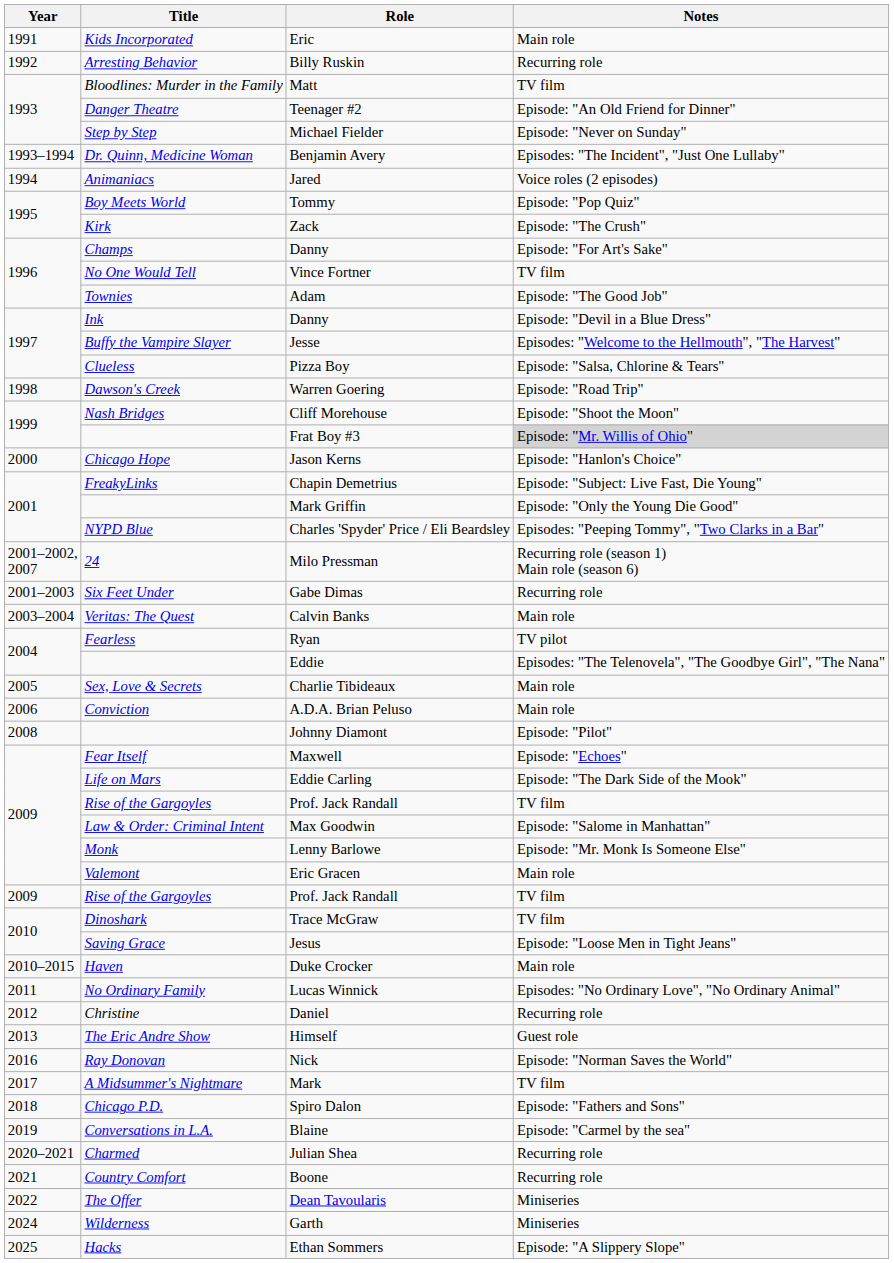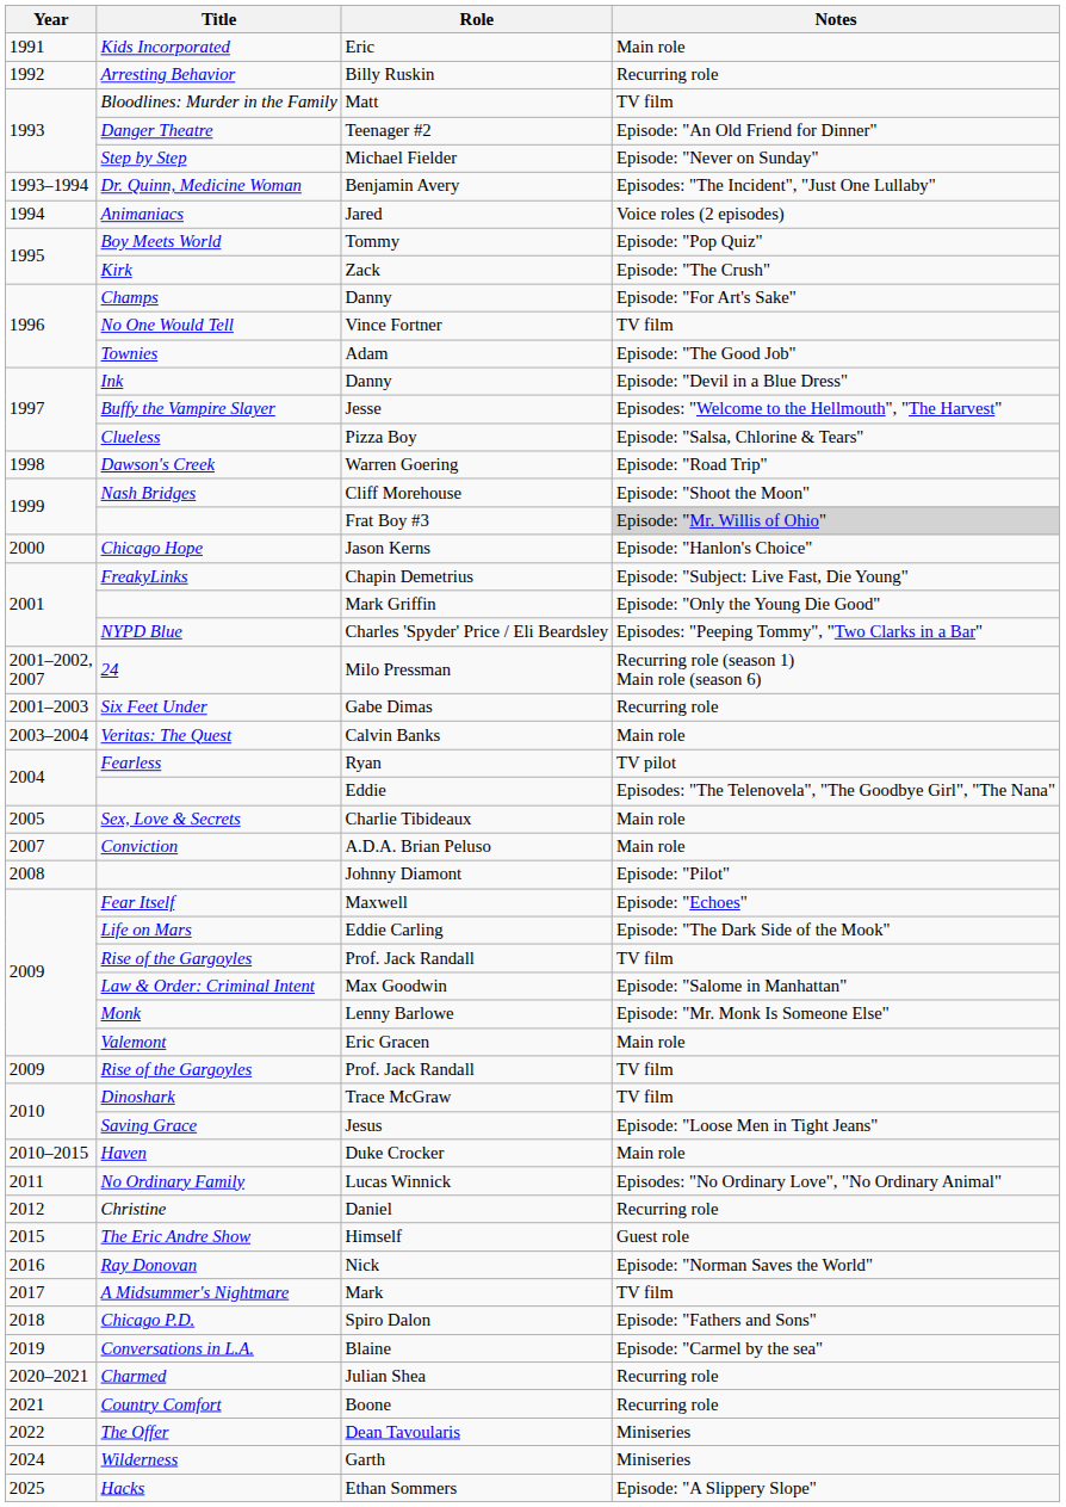A.D.A. Brian Peluso | Year: 2006 -> 2007
Himself | Year: 2013 -> 2015
